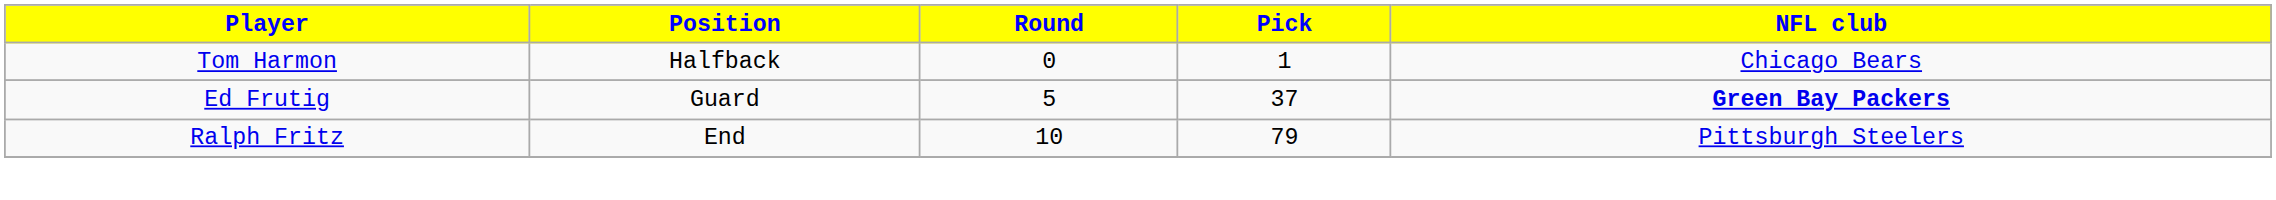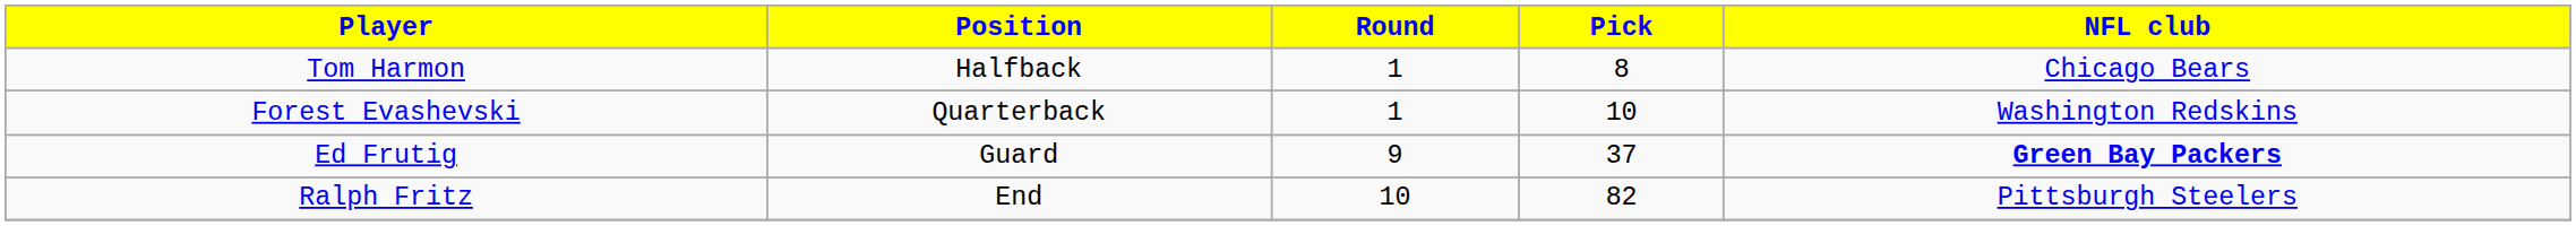Tom Harmon | Round: 0 -> 1
Tom Harmon | Pick: 1 -> 8
+ row: Forest Evashevski | Quarterback | 1 | 10 | Washington Redskins
Ed Frutig | Round: 5 -> 9
Ralph Fritz | Pick: 79 -> 82
